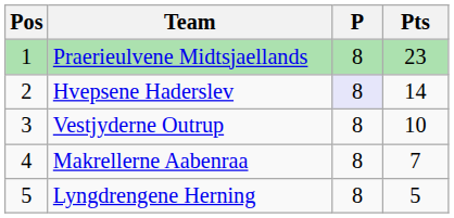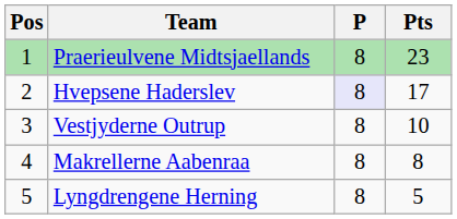Hvepsene Haderslev | Pts: 14 -> 17
Makrellerne Aabenraa | Pts: 7 -> 8
